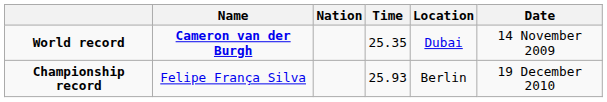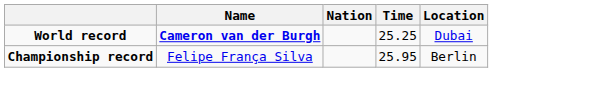- column: Date | 14 November 2009 | 19 December 2010
World record | Time: 25.35 -> 25.25
Championship record | Time: 25.93 -> 25.95
